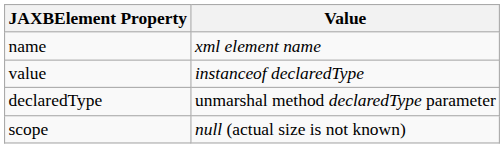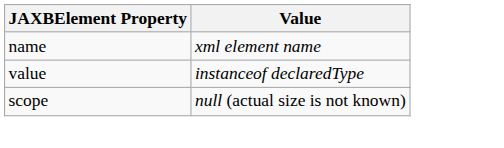- row: declaredType | unmarshal method declaredType parameter
